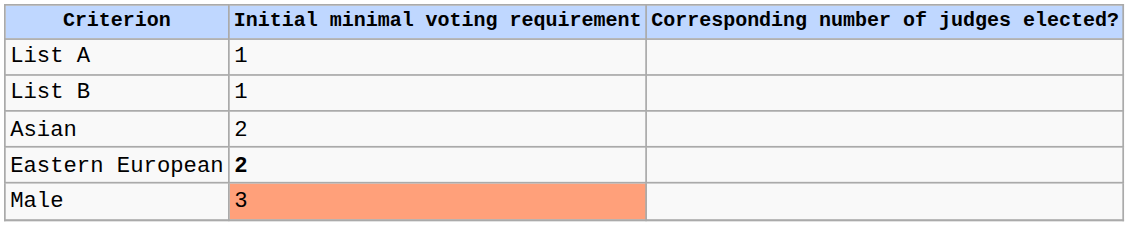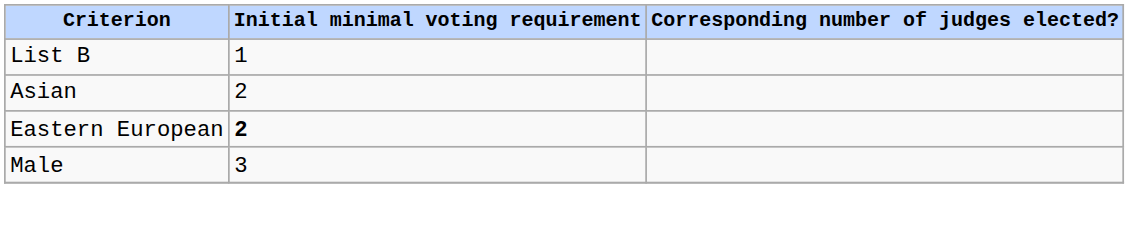- row: List A | 1
Male | Initial minimal voting requirement: lightsalmon background -> no background
